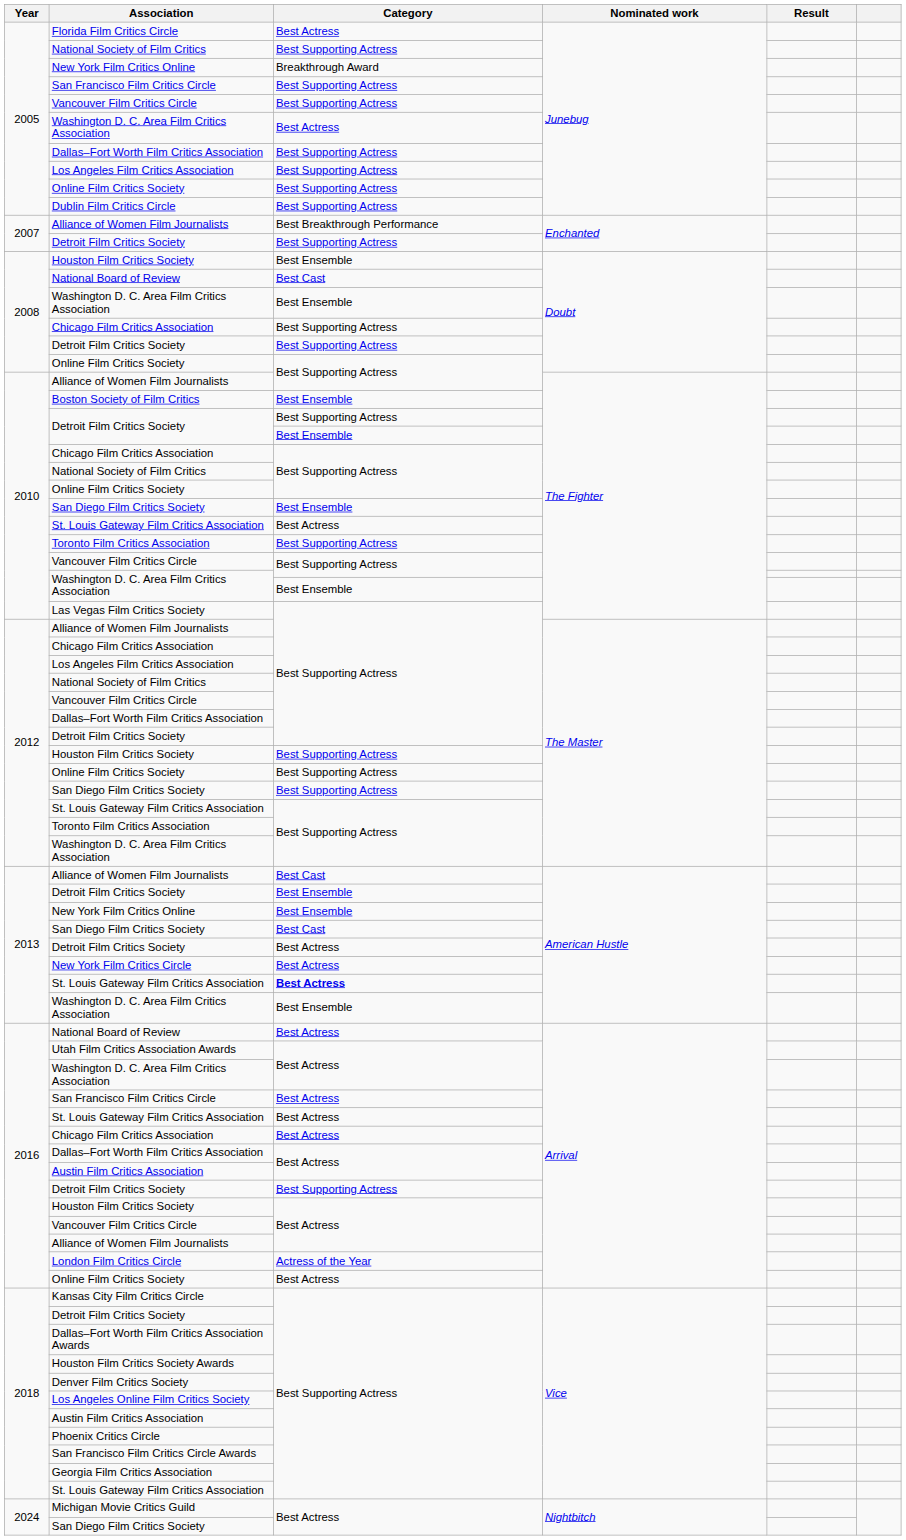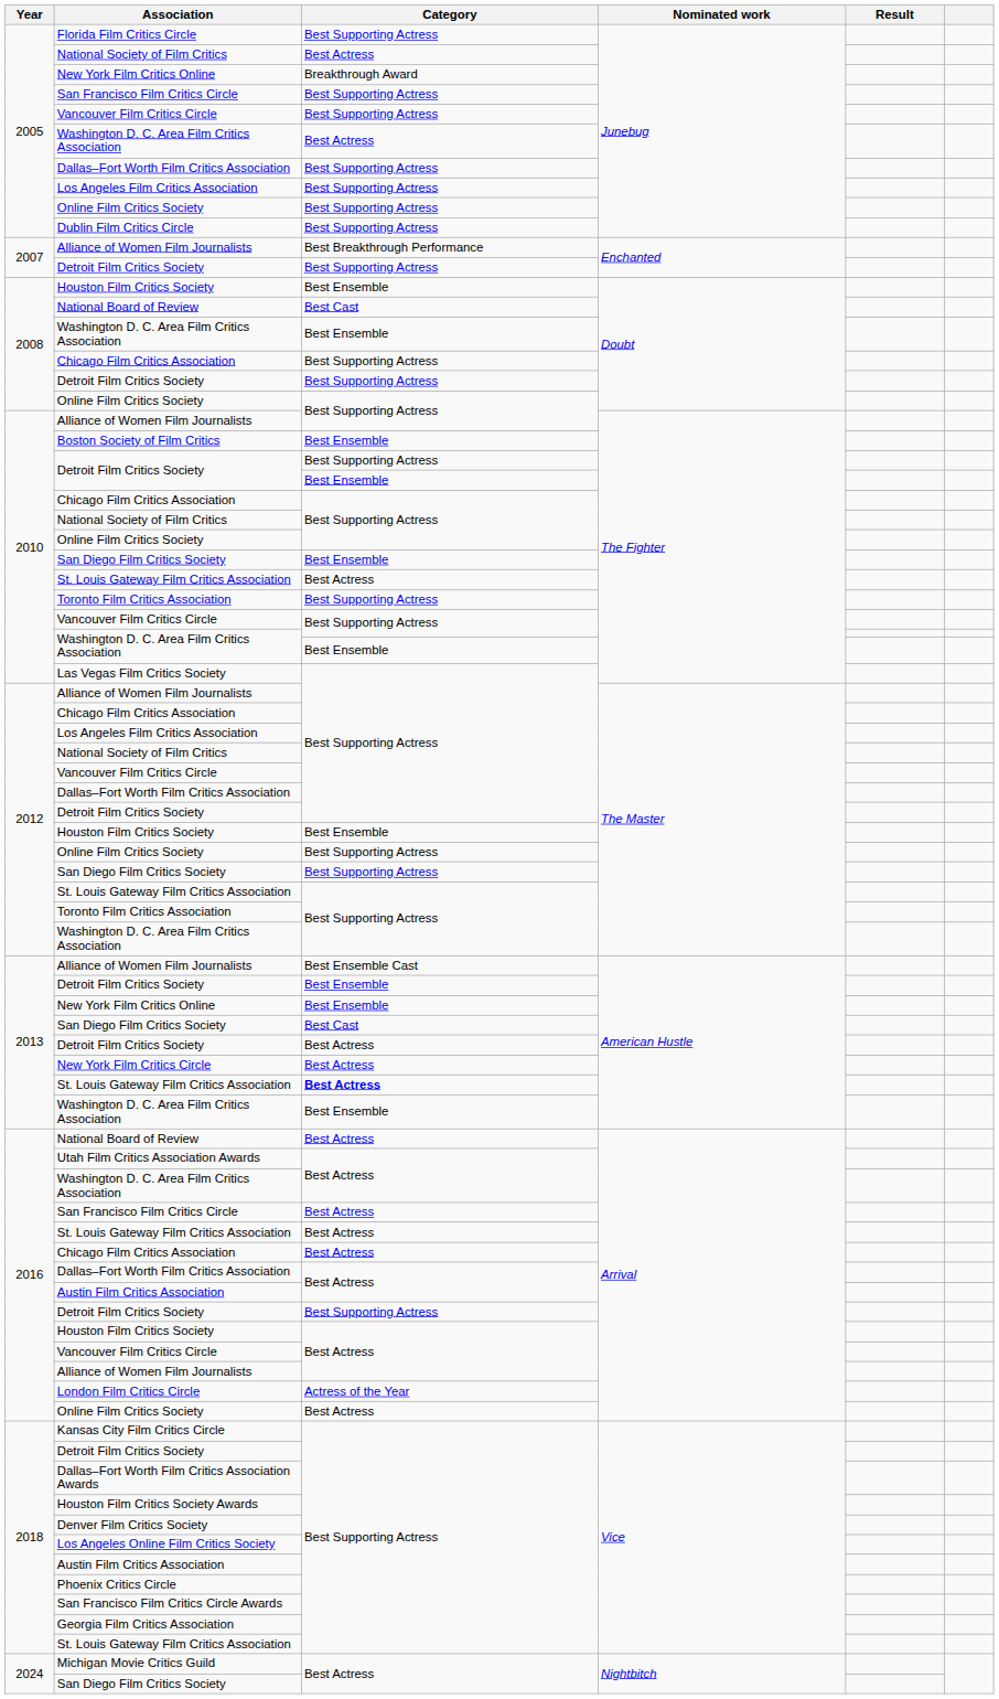Florida Film Critics Circle | Category: Best Actress -> Best Supporting Actress
2005 / National Society of Film Critics | Category: Best Supporting Actress -> Best Actress
2012 / Houston Film Critics Society | Category: Best Supporting Actress -> Best Ensemble
2013 / Alliance of Women Film Journalists | Category: Best Cast -> Best Ensemble Cast
